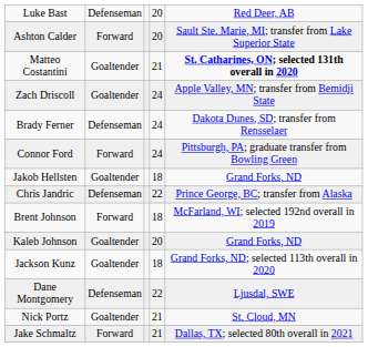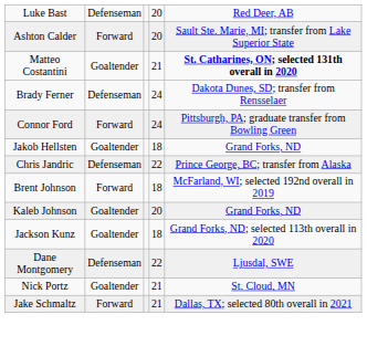- row: Zach Driscoll | Goaltender | 24 | Apple Valley, MN; transfer from Bemidji State
